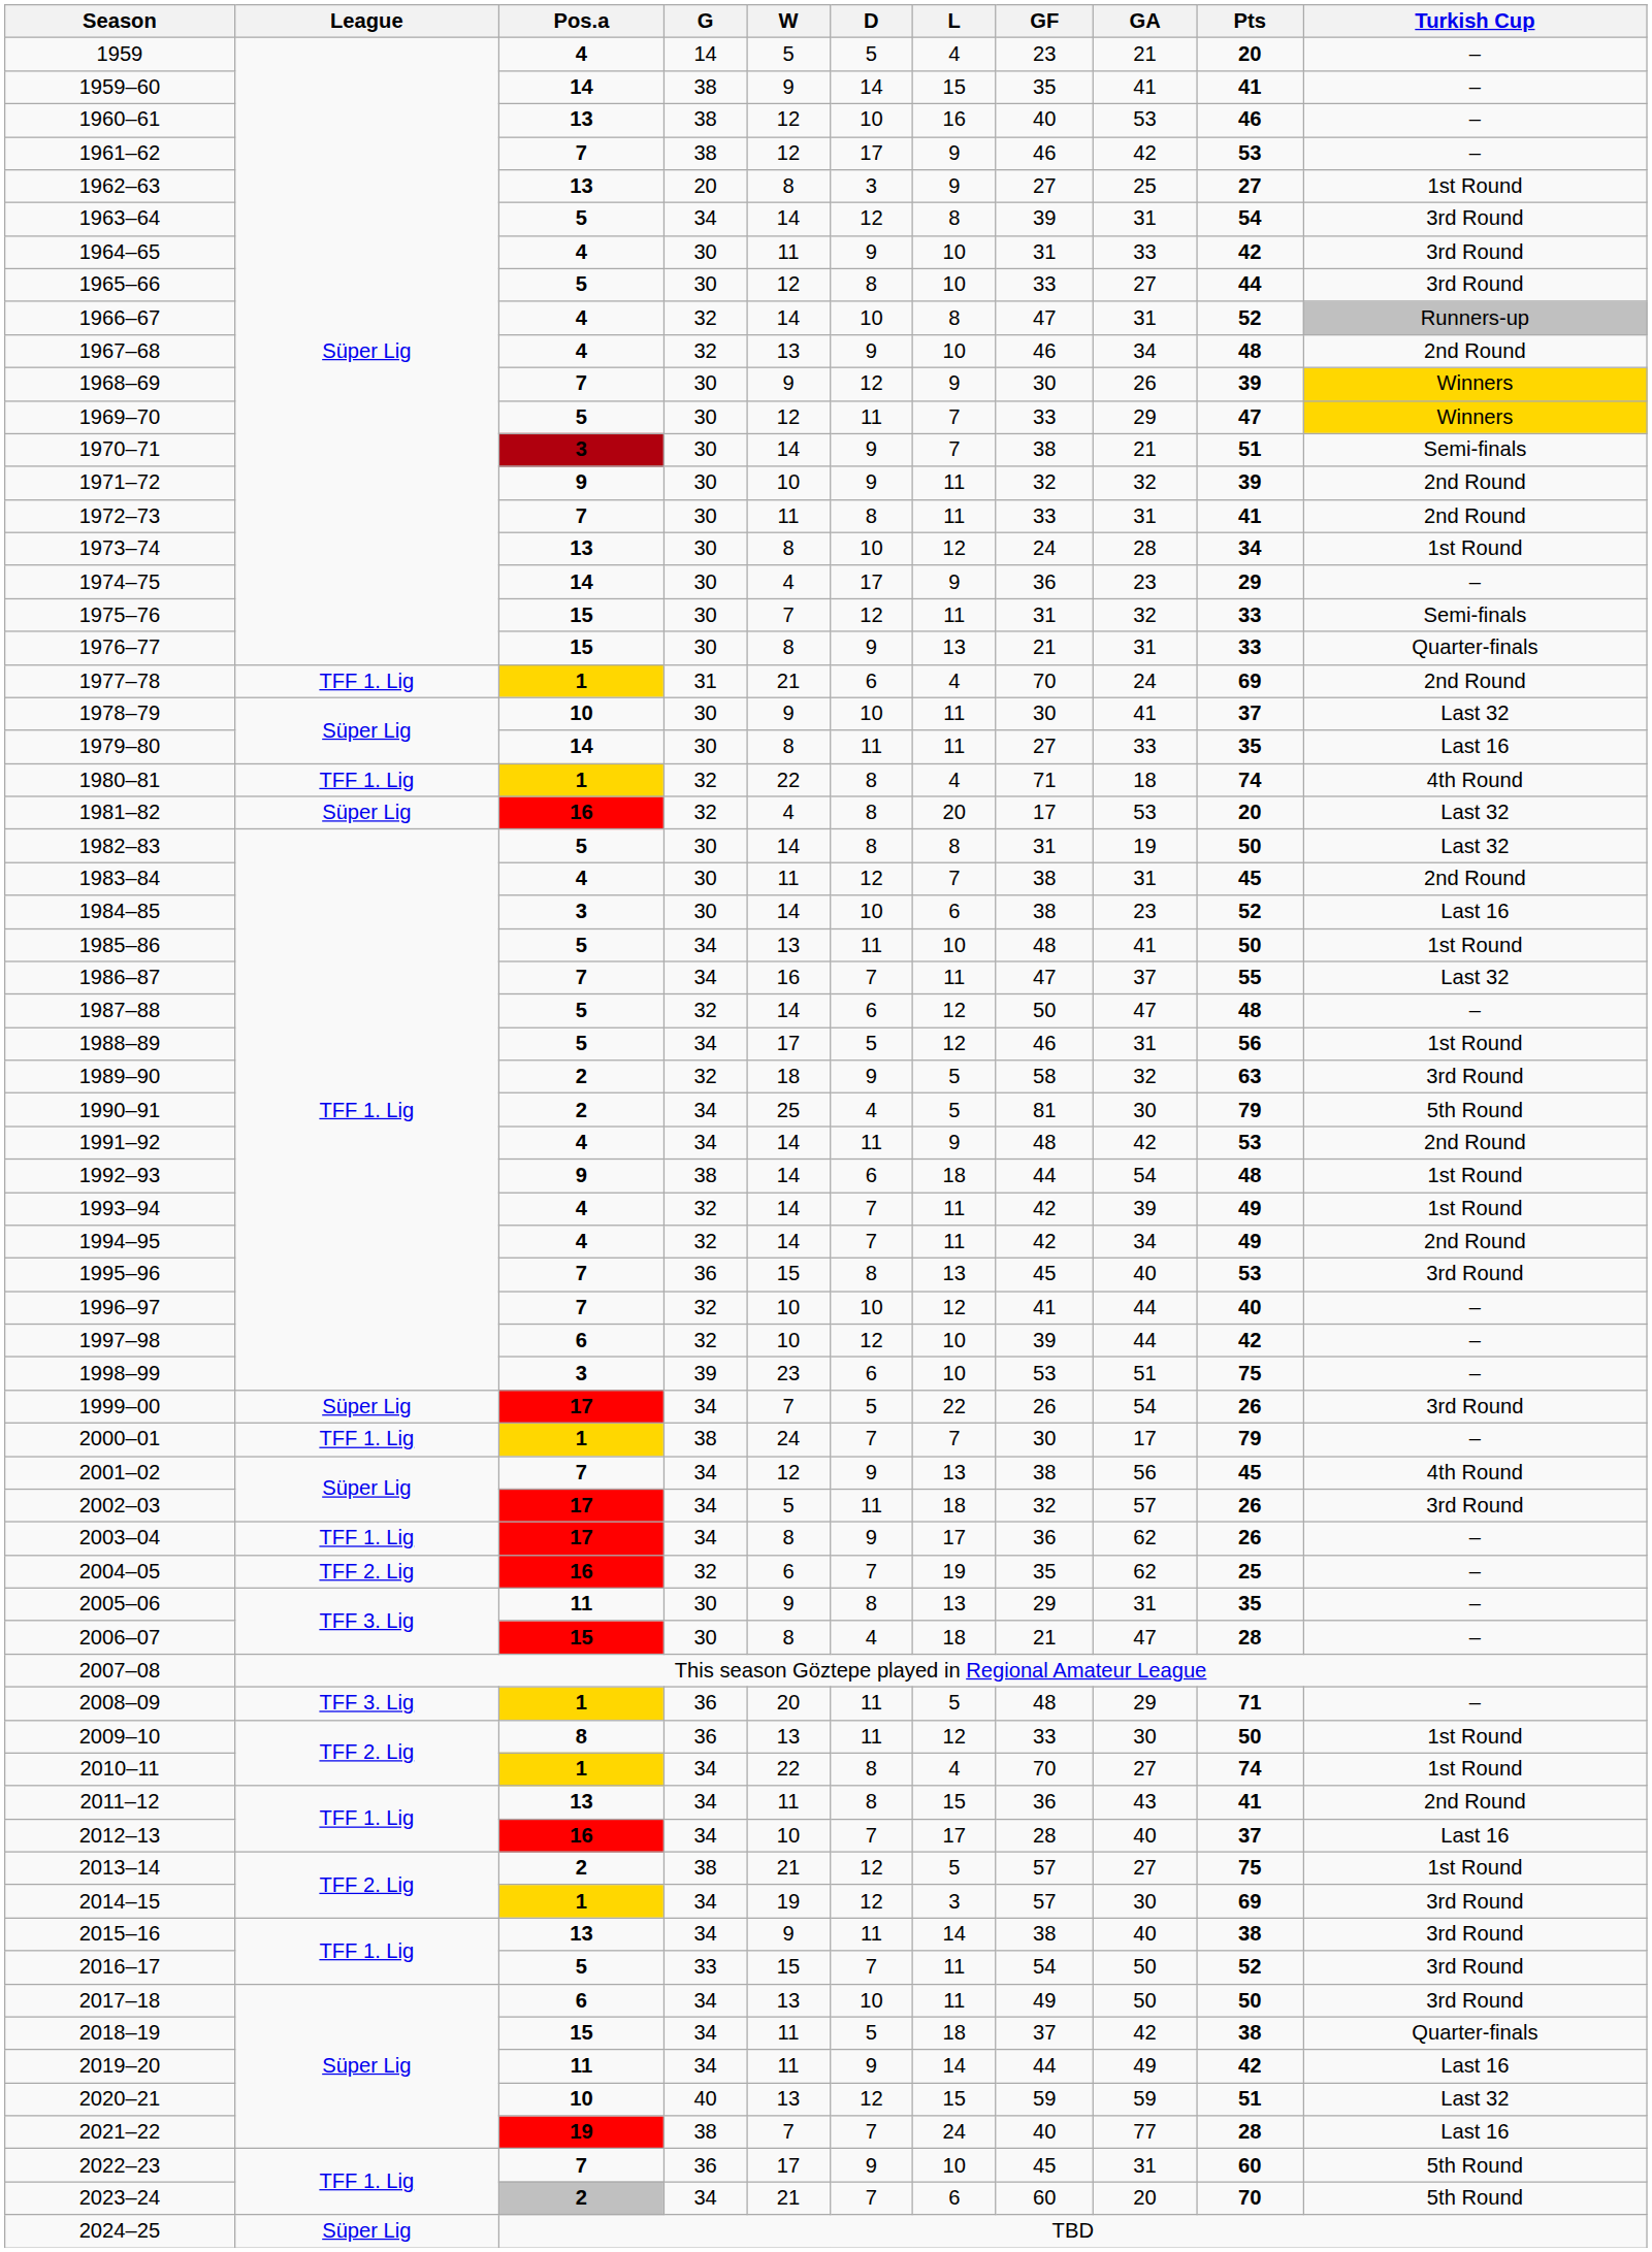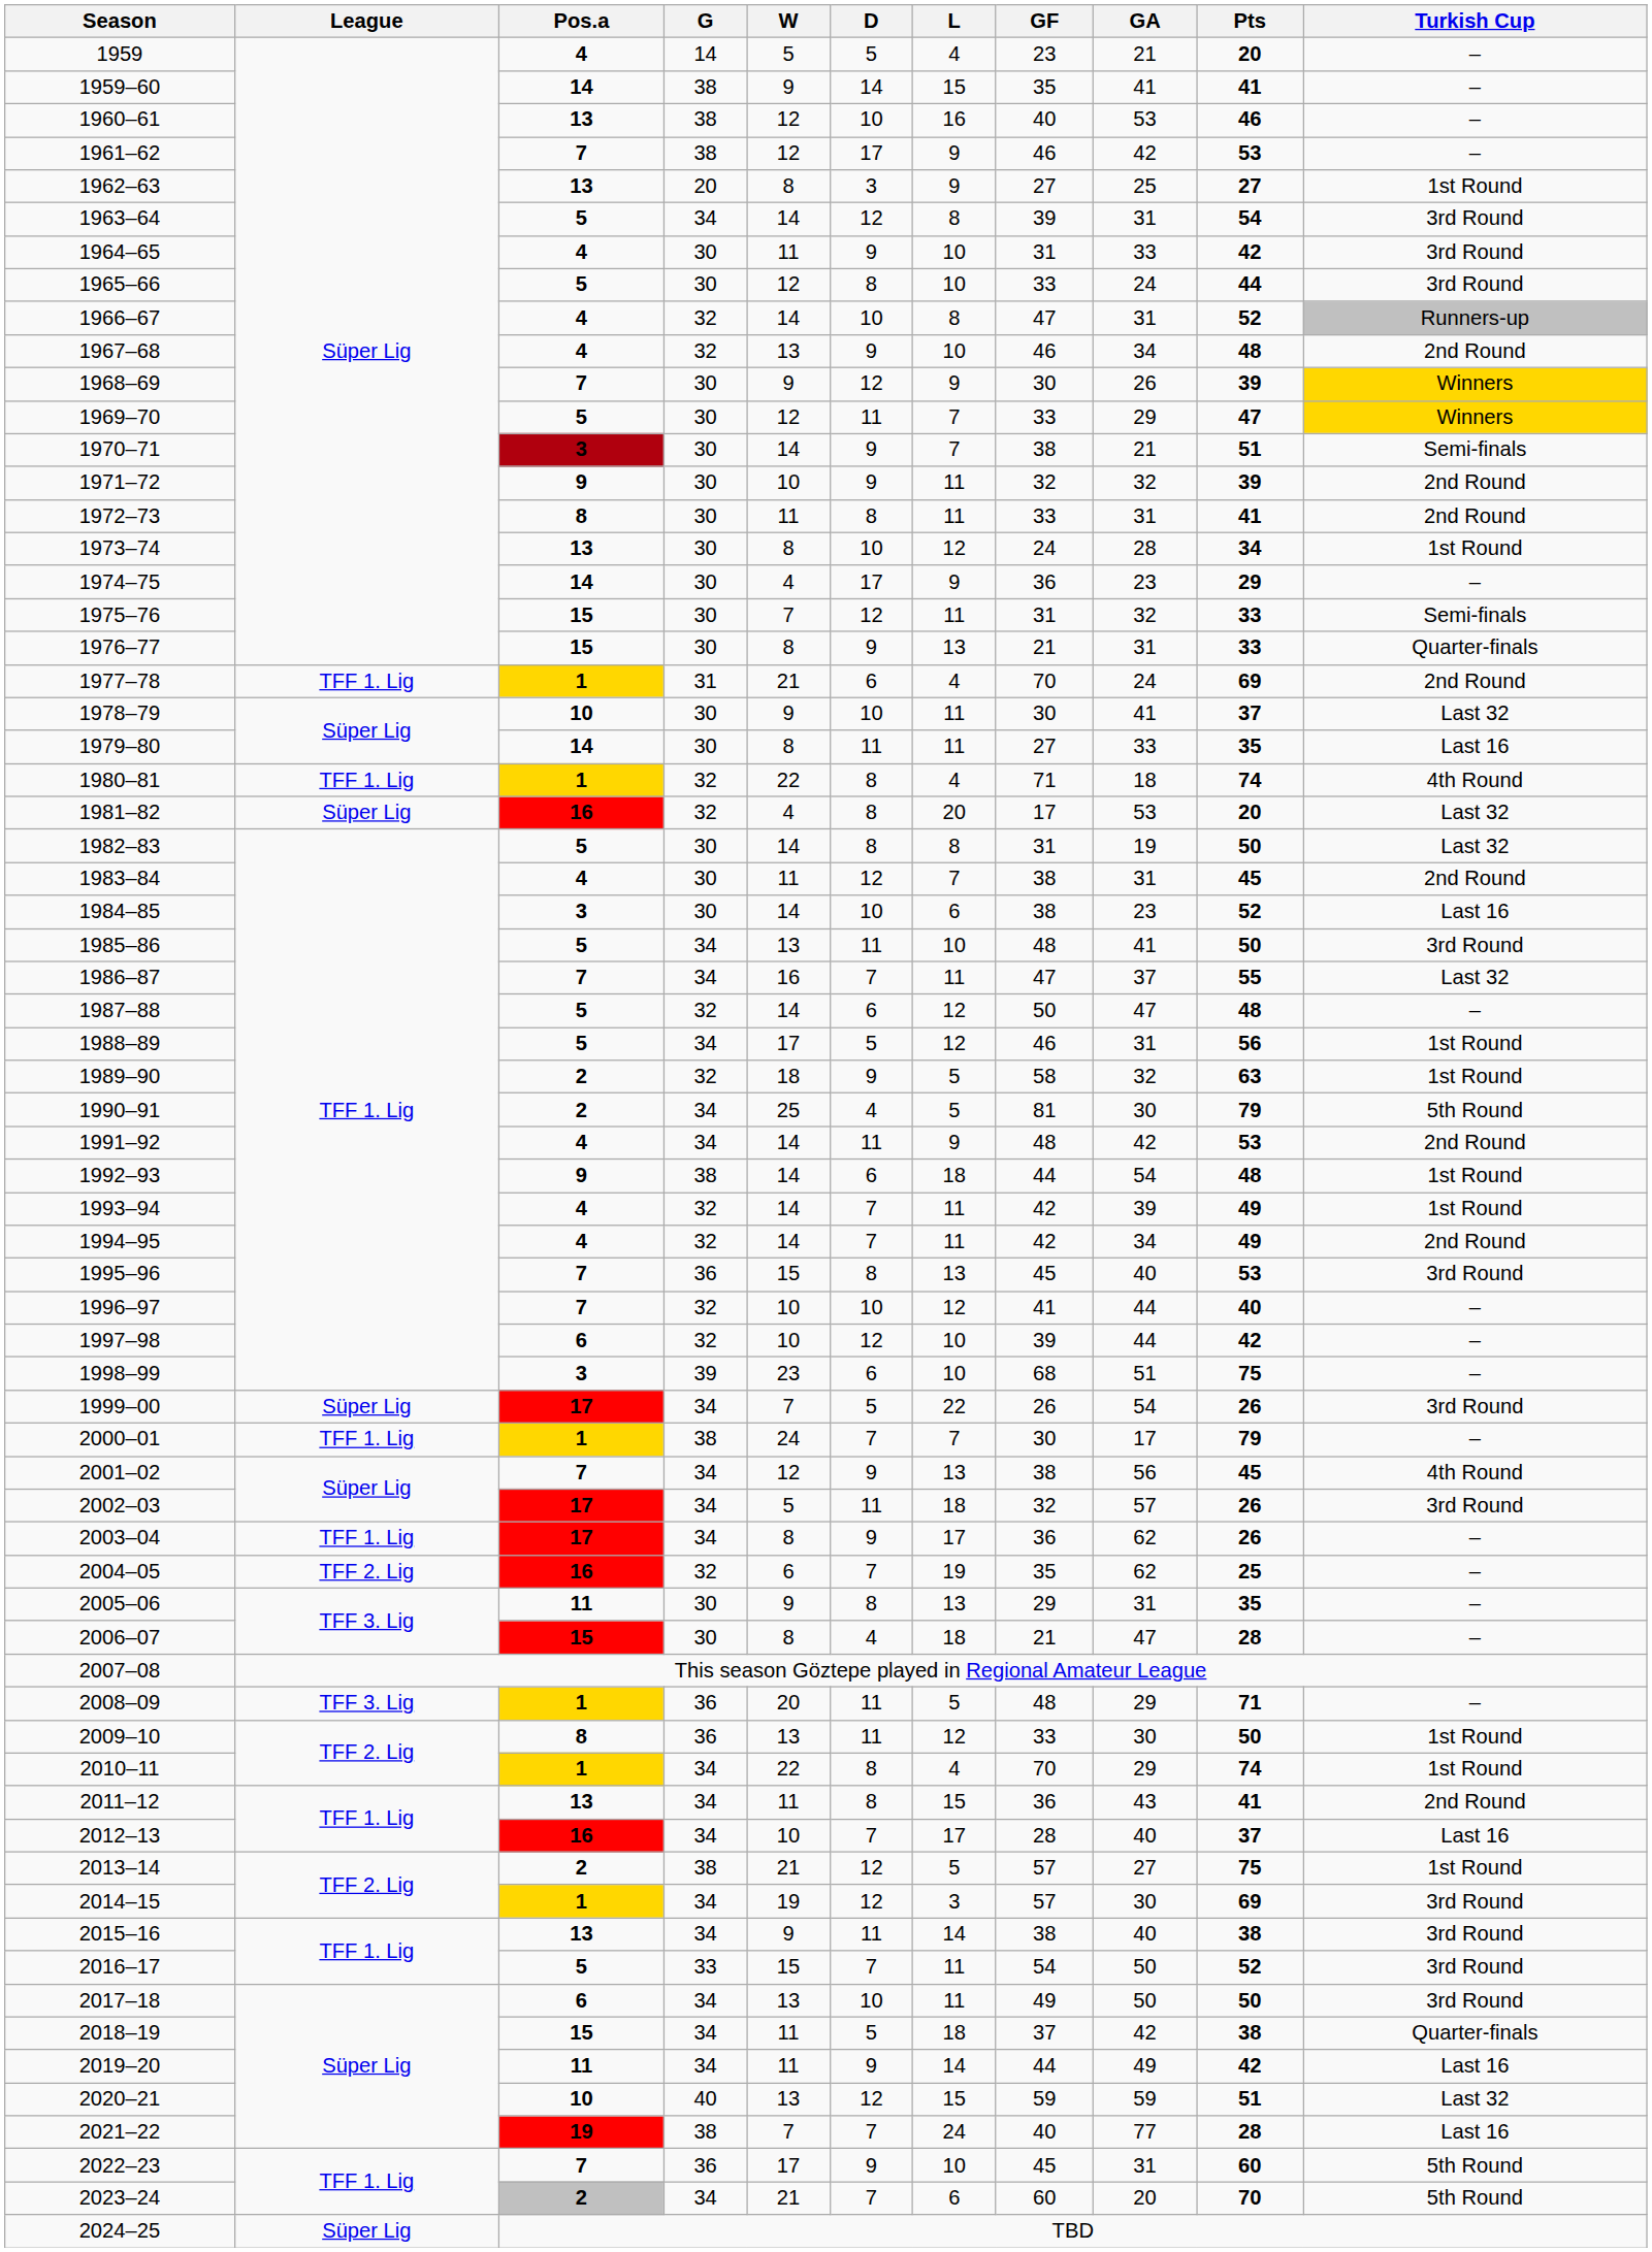1965–66 | GA: 27 -> 24
1972–73 | Pos.a: 7 -> 8
1985–86 | Turkish Cup: 1st Round -> 3rd Round
1989–90 | Turkish Cup: 3rd Round -> 1st Round
1998–99 | GF: 53 -> 68
2010–11 | GA: 27 -> 29
